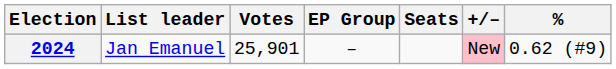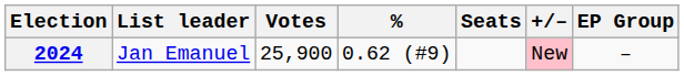columns swapped: % <-> EP Group
2024 | Votes: 25,901 -> 25,900
